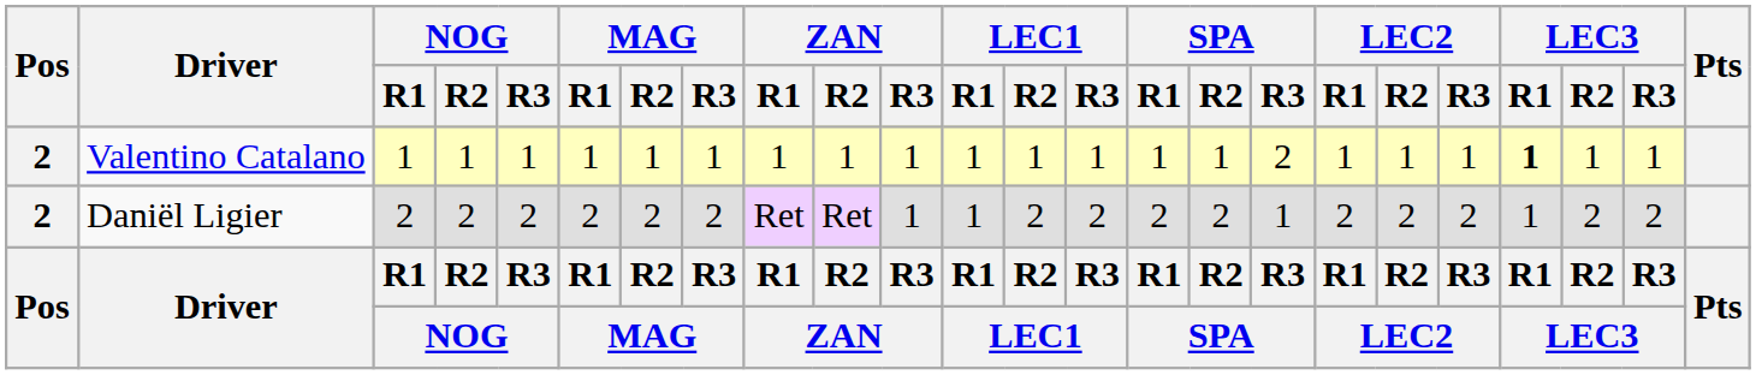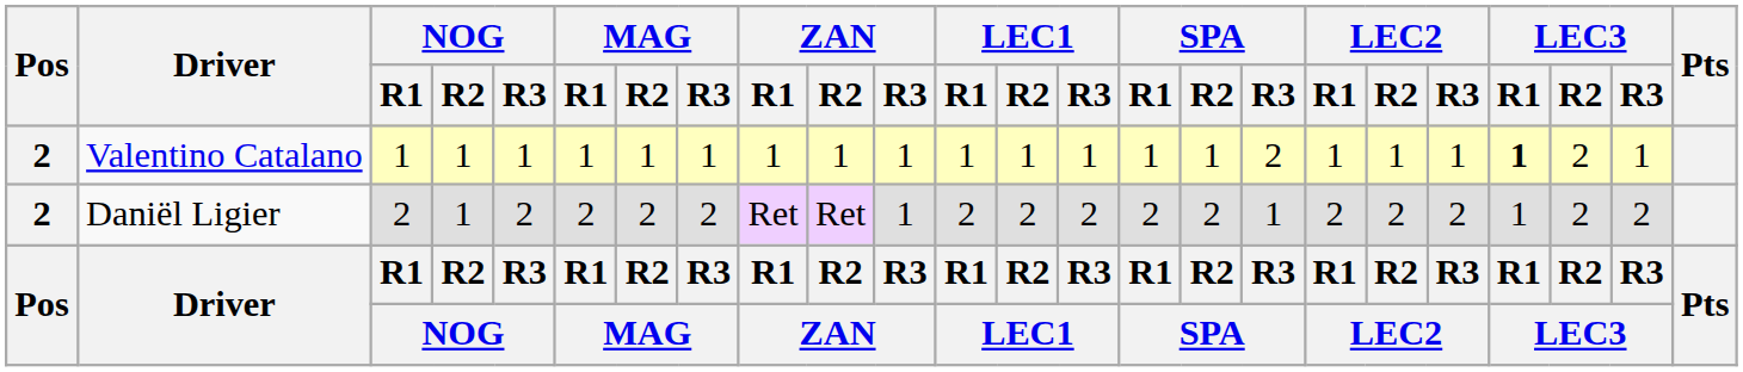Valentino Catalano | LEC3 / R2: 1 -> 2
Daniël Ligier | NOG / R2: 2 -> 1
Daniël Ligier | LEC1 / R1: 1 -> 2
